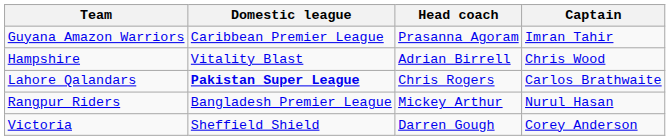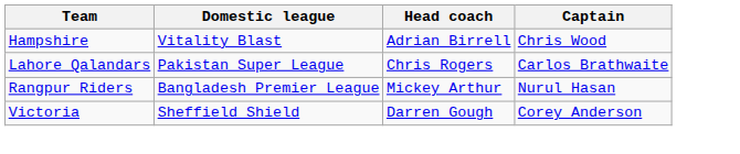- row: Guyana Amazon Warriors | Caribbean Premier League | Prasanna Agoram | Imran Tahir
Lahore Qalandars | Domestic league: bold -> normal
